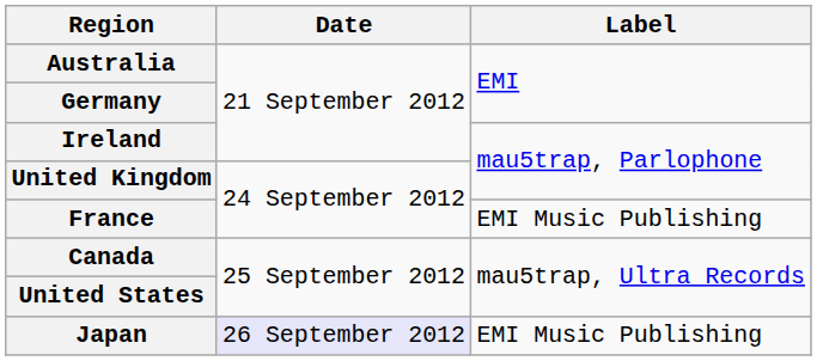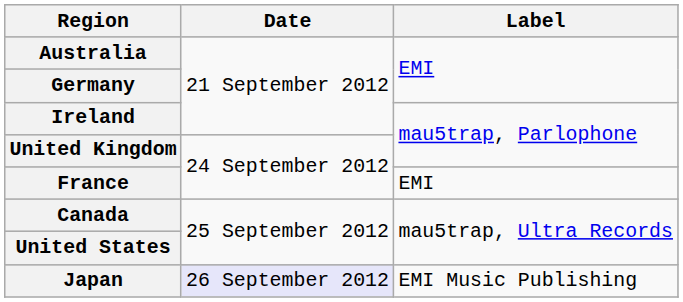France | Label: EMI Music Publishing -> EMI
